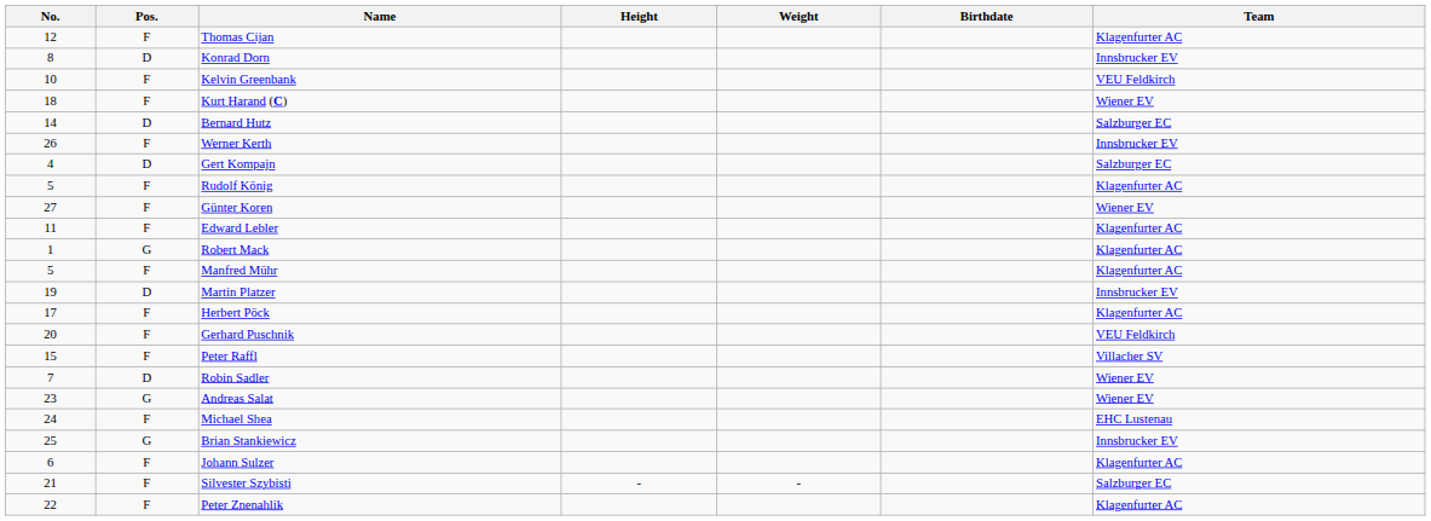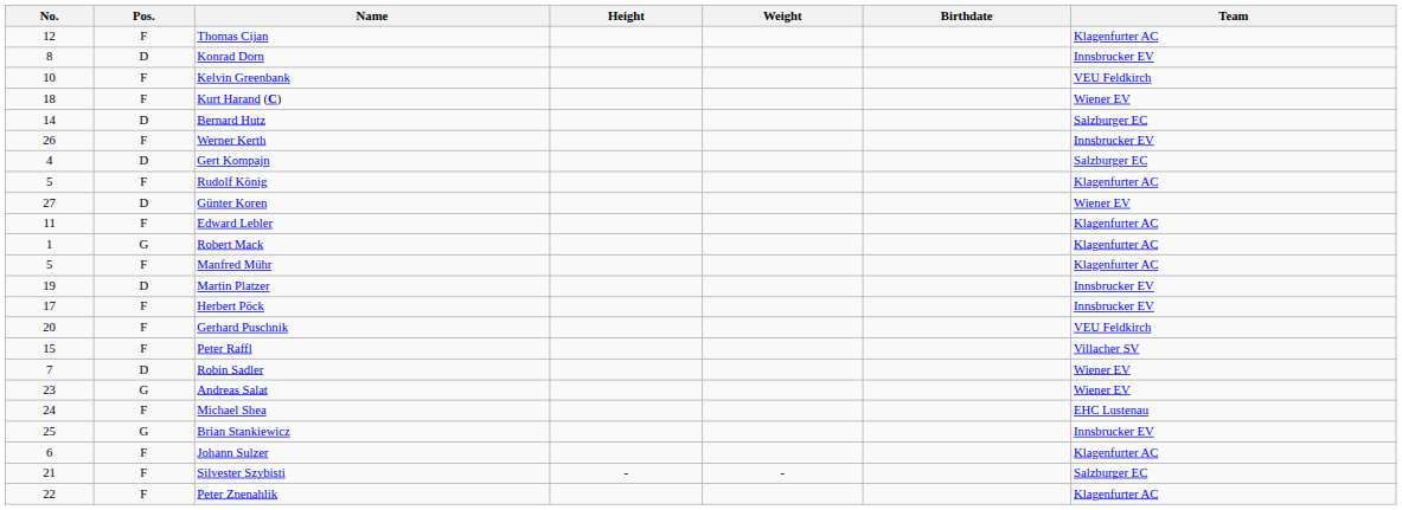Günter Koren | Pos.: F -> D
Herbert Pöck | Team: Klagenfurter AC -> Innsbrucker EV
